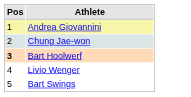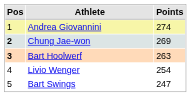+ column: Points | 274 | 269 | 263 | 254 | 247
Chung Jae-won | Pos: normal -> bold
